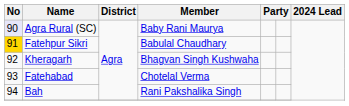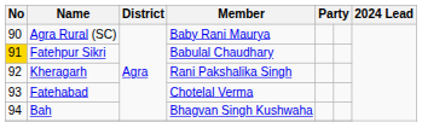Agra Rural (SC) | No: lavender background -> no background
Kheragarh | Member: Bhagvan Singh Kushwaha -> Rani Pakshalika Singh
Bah | Member: Rani Pakshalika Singh -> Bhagvan Singh Kushwaha
